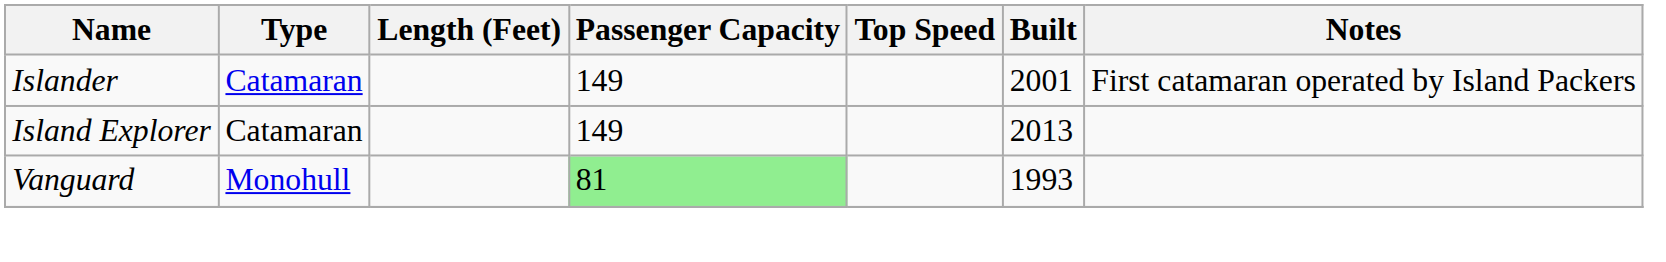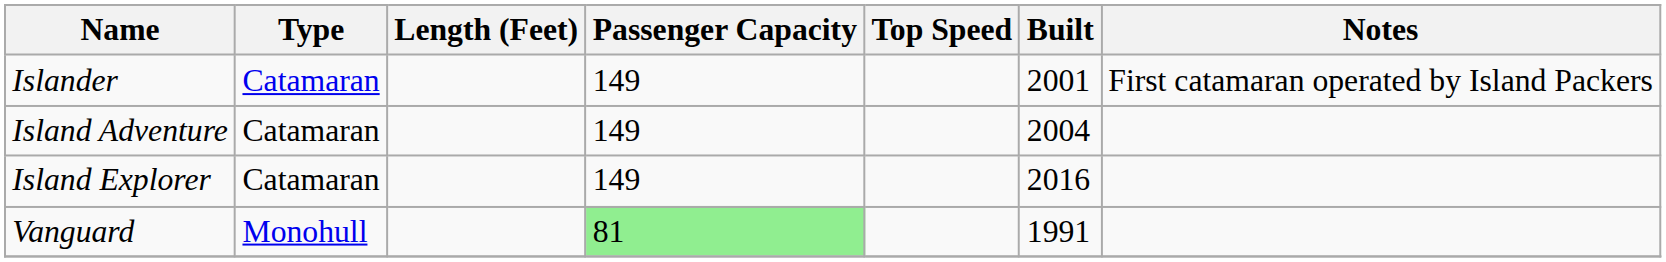+ row: Island Adventure | Catamaran | 149 | 2004
Island Explorer | Built: 2013 -> 2016
Vanguard | Built: 1993 -> 1991
